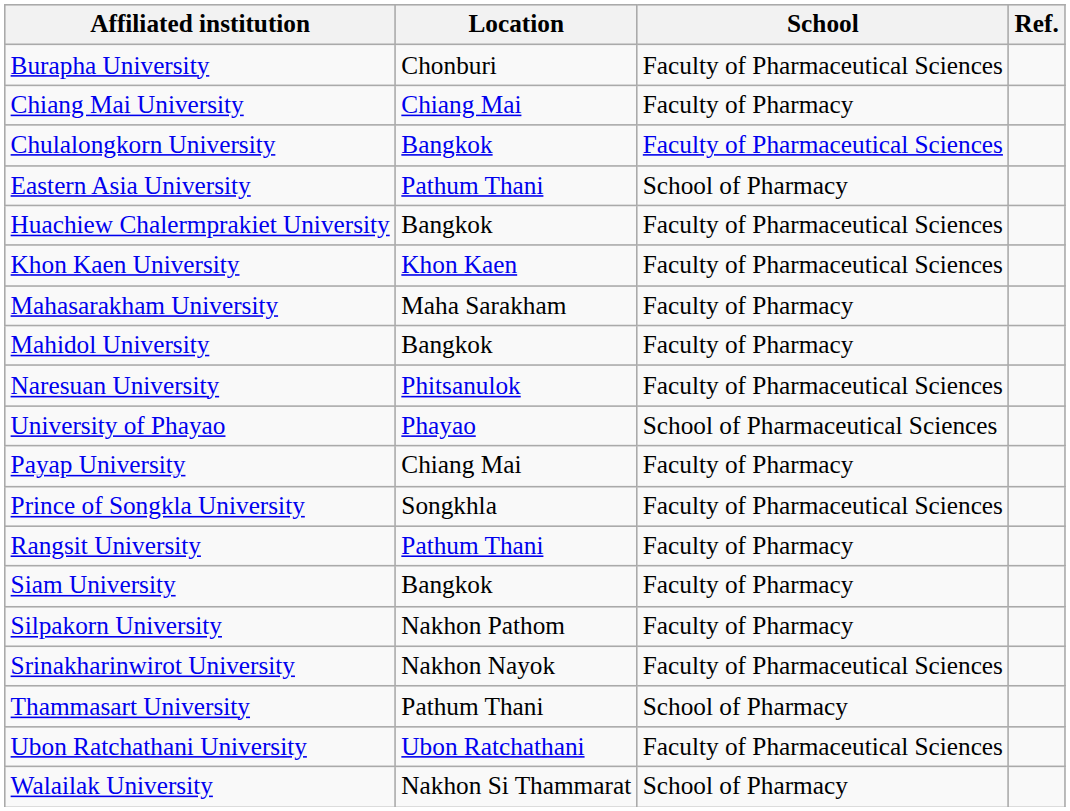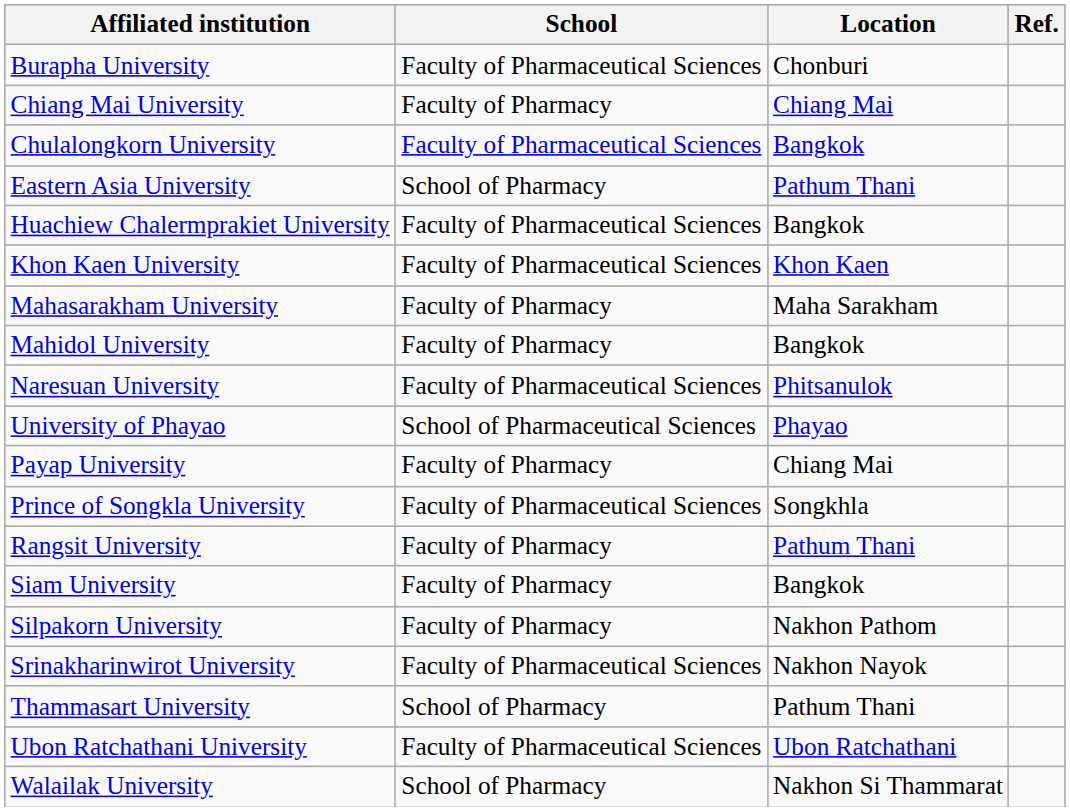columns swapped: School <-> Location
